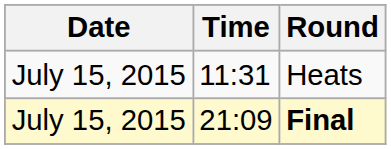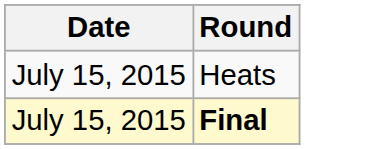- column: Time | 11:31 | 21:09
